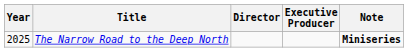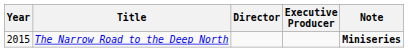The Narrow Road to the Deep North | Year: 2025 -> 2015
